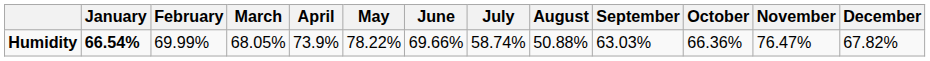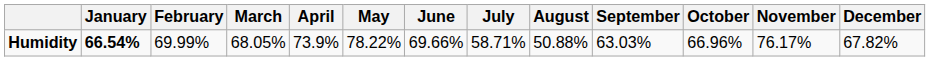Humidity | July: 58.74% -> 58.71%
Humidity | October: 66.36% -> 66.96%
Humidity | November: 76.47% -> 76.17%
